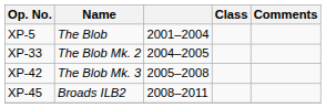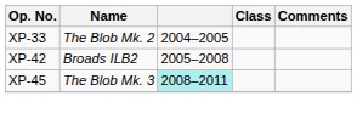- row: XP-5 | The Blob | 2001–2004
XP-42 | Name: The Blob Mk. 3 -> Broads ILB2
XP-45 | Name: Broads ILB2 -> The Blob Mk. 3
XP-45 | column 3: no background -> paleturquoise background
